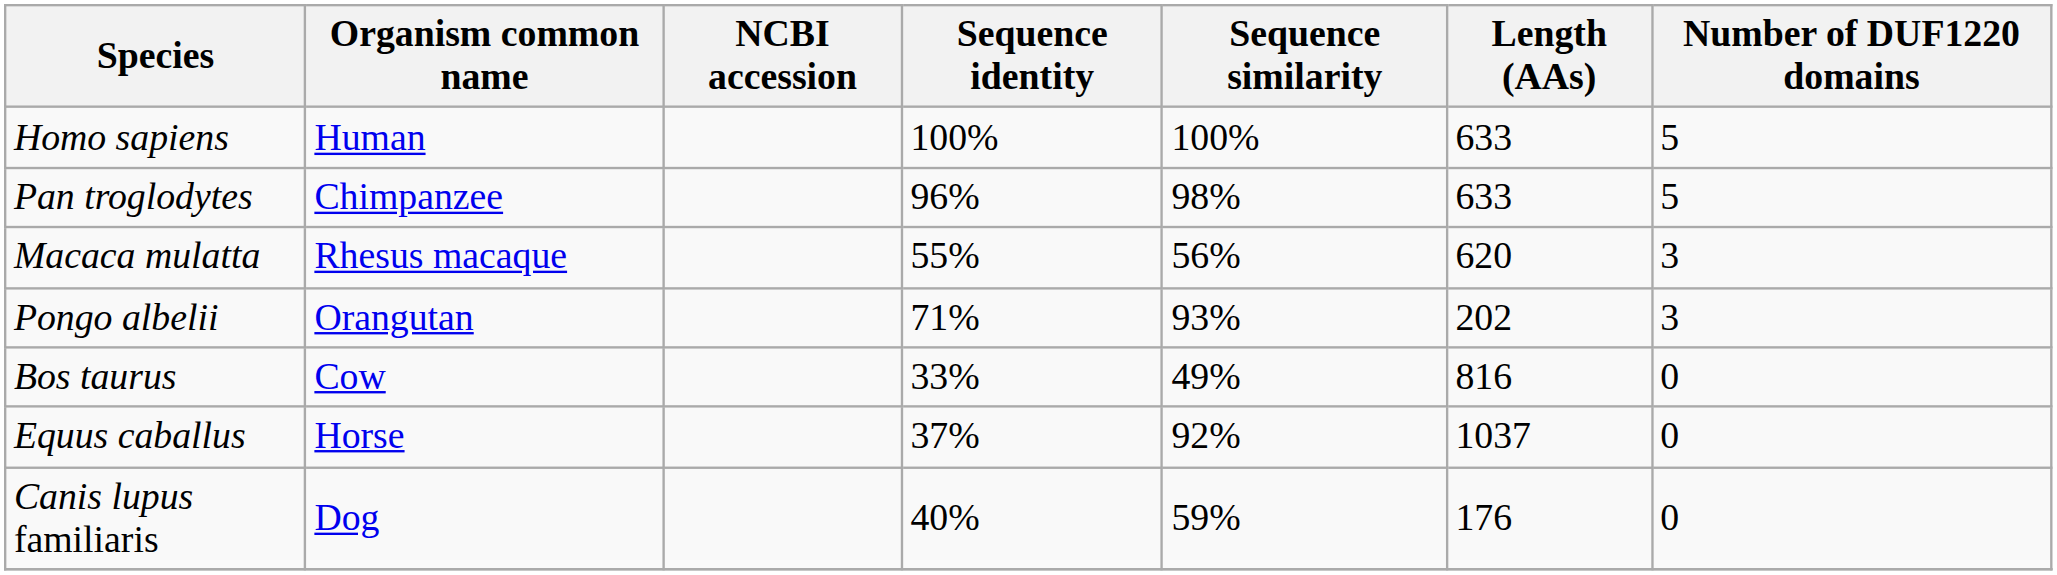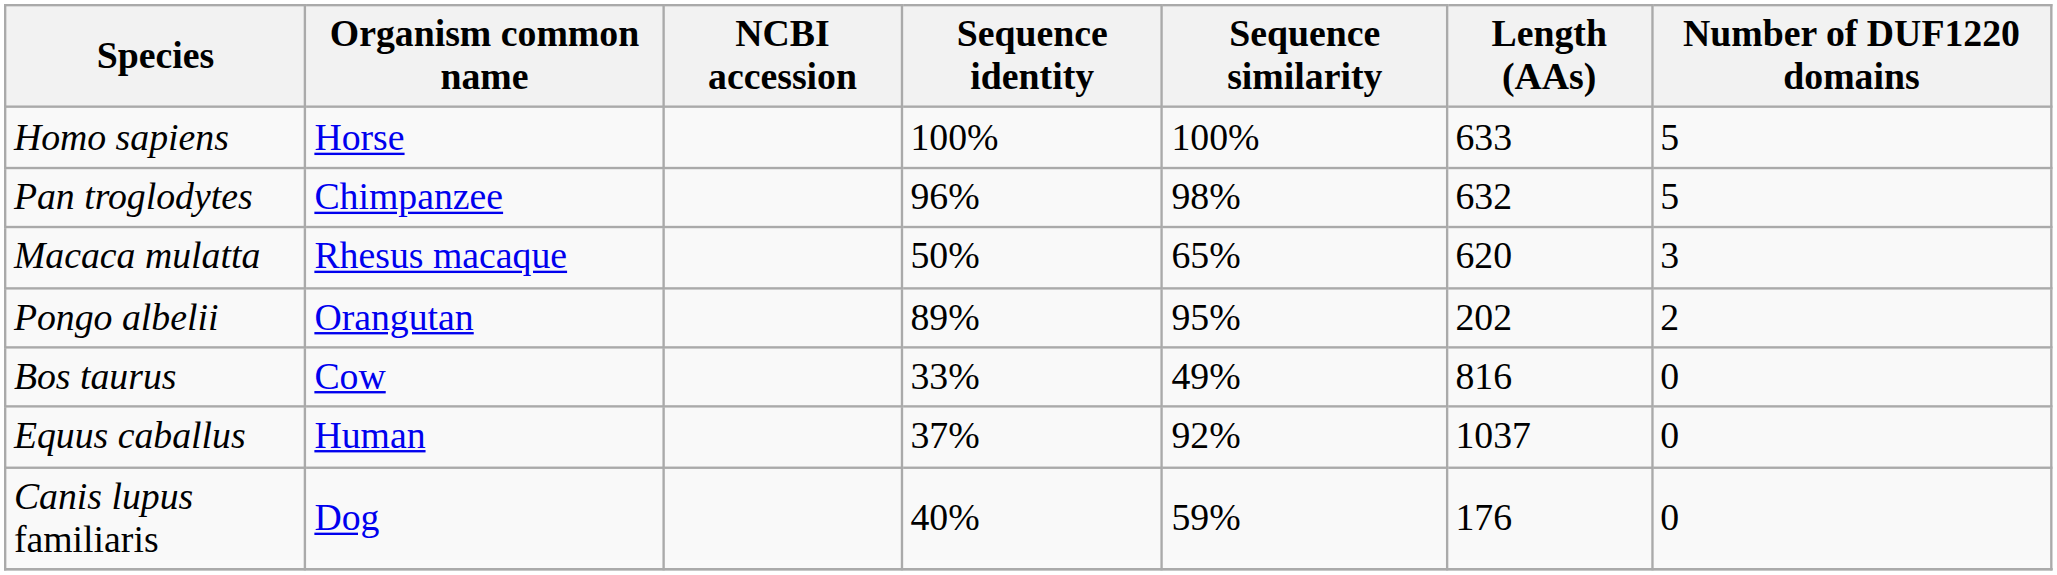Homo sapiens | Organism common name: Human -> Horse
Pan troglodytes | Length (AAs): 633 -> 632
Macaca mulatta | Sequence identity: 55% -> 50%
Macaca mulatta | Sequence similarity: 56% -> 65%
Pongo albelii | Sequence identity: 71% -> 89%
Pongo albelii | Sequence similarity: 93% -> 95%
Pongo albelii | Number of DUF1220 domains: 3 -> 2
Equus caballus | Organism common name: Horse -> Human
